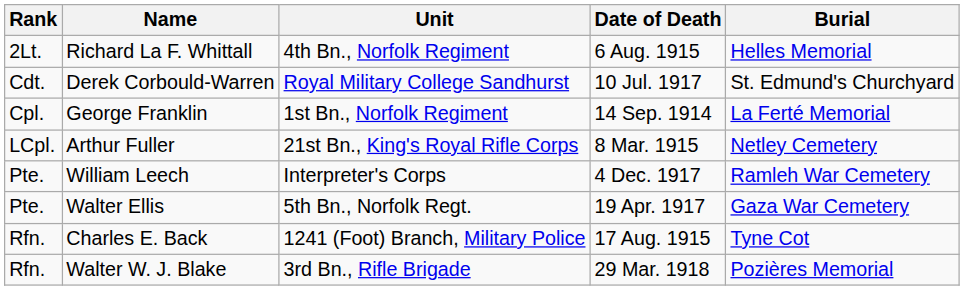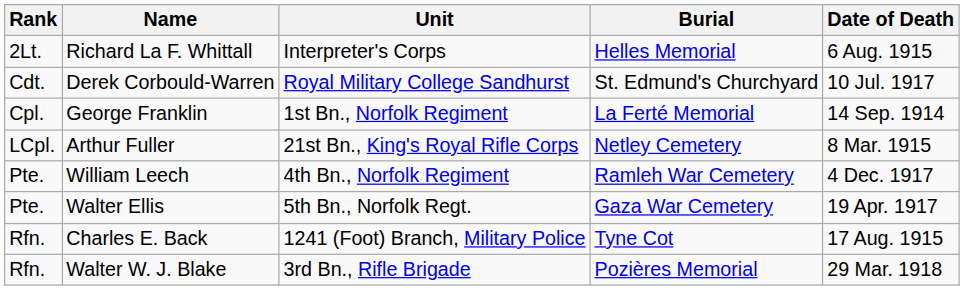columns swapped: Date of Death <-> Burial
Richard La F. Whittall | Unit: 4th Bn., Norfolk Regiment -> Interpreter's Corps
William Leech | Unit: Interpreter's Corps -> 4th Bn., Norfolk Regiment
